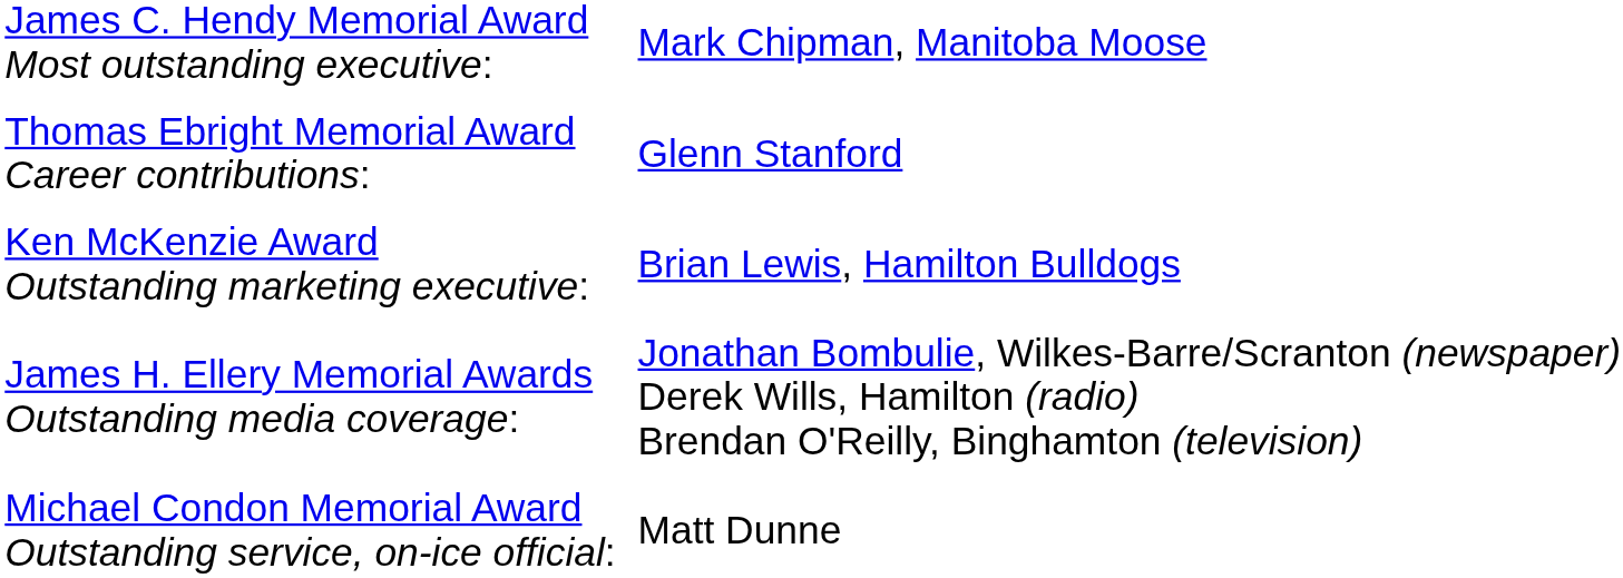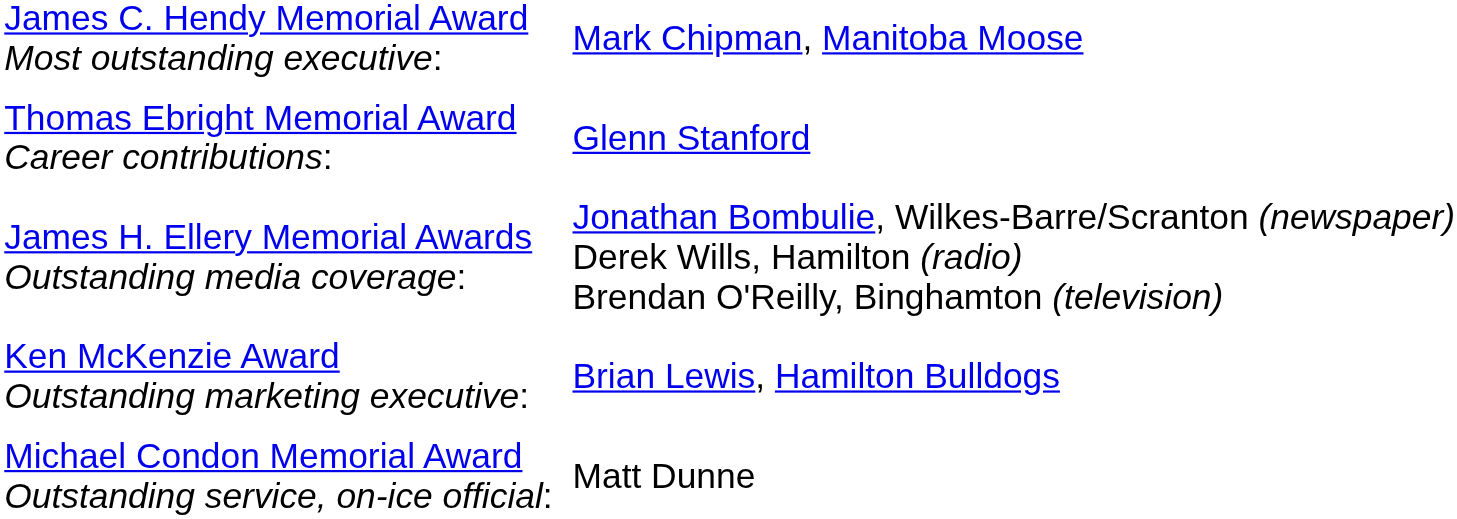rows swapped: James H. Ellery Memorial Awards Outstanding media coverage: <-> Ken McKenzie Award Outstanding marketing executive:
